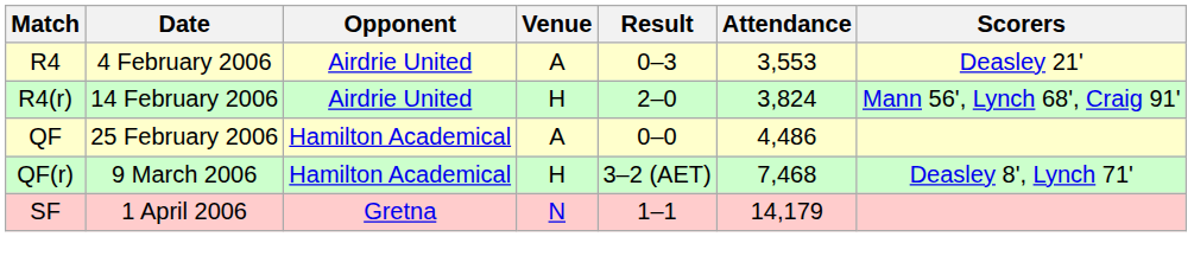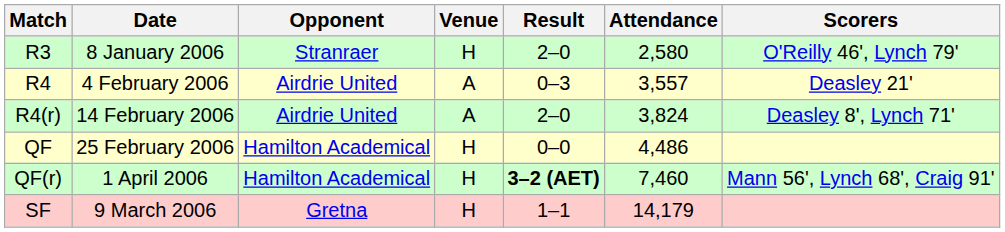+ row: R3 | 8 January 2006 | Stranraer | H | 2–0 | 2,580 | O'Reilly 46', Lynch 79'
R4 | Attendance: 3,553 -> 3,557
R4(r) | Venue: H -> A
R4(r) | Scorers: Mann 56', Lynch 68', Craig 91' -> Deasley 8', Lynch 71'
QF | Venue: A -> H
QF(r) | Date: 9 March 2006 -> 1 April 2006
QF(r) | Result: normal -> bold
QF(r) | Attendance: 7,468 -> 7,460
QF(r) | Scorers: Deasley 8', Lynch 71' -> Mann 56', Lynch 68', Craig 91'
SF | Date: 1 April 2006 -> 9 March 2006
SF | Venue: N -> H
